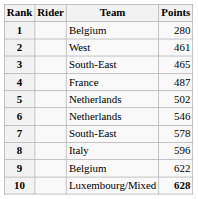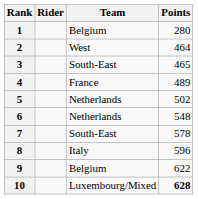2 | Points: 461 -> 464
4 | Points: 487 -> 489
6 | Points: 546 -> 548
